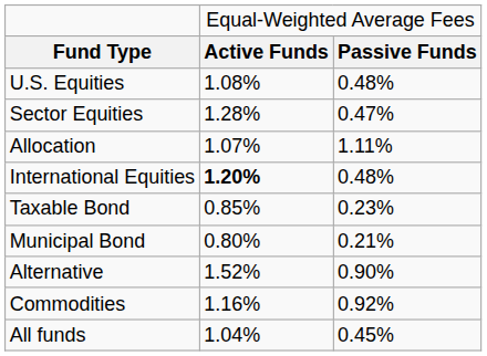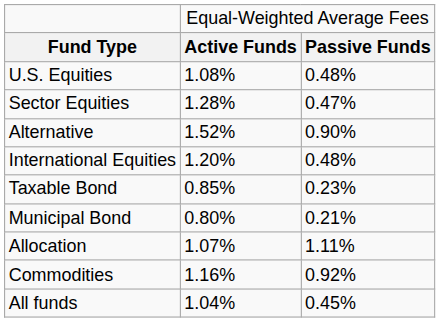rows swapped: Allocation <-> Alternative
International Equities | column 2: bold -> normal
